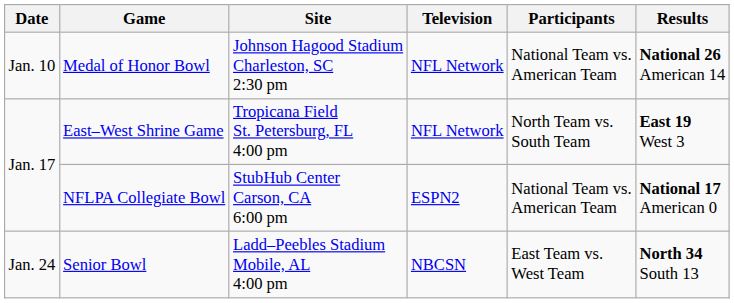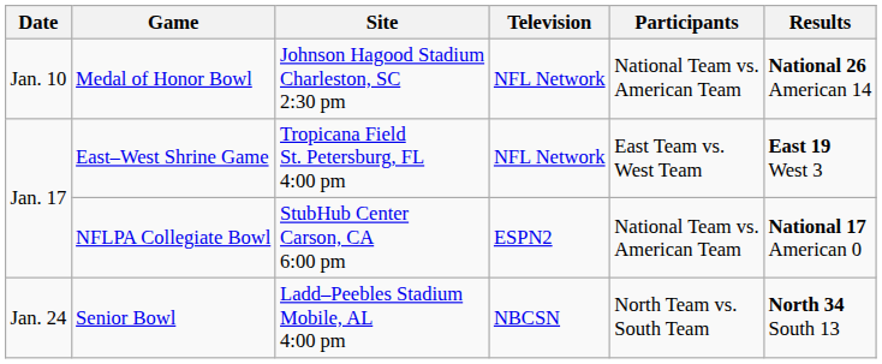East–West Shrine Game | Participants: North Team vs. South Team -> East Team vs. West Team
Senior Bowl | Participants: East Team vs. West Team -> North Team vs. South Team
